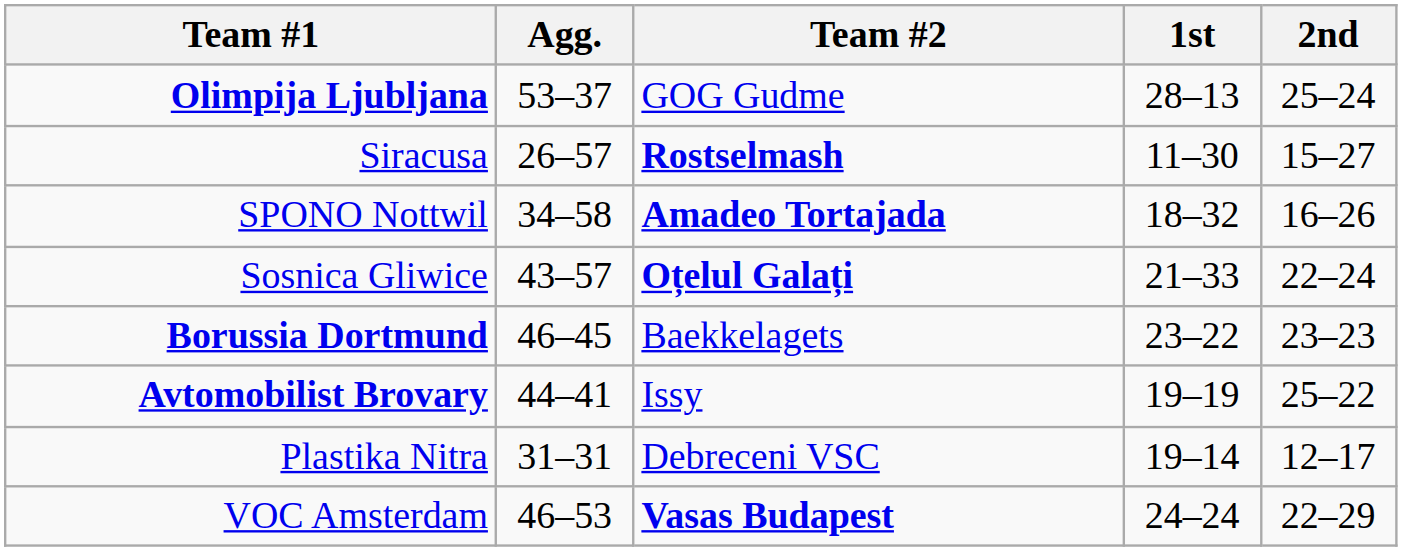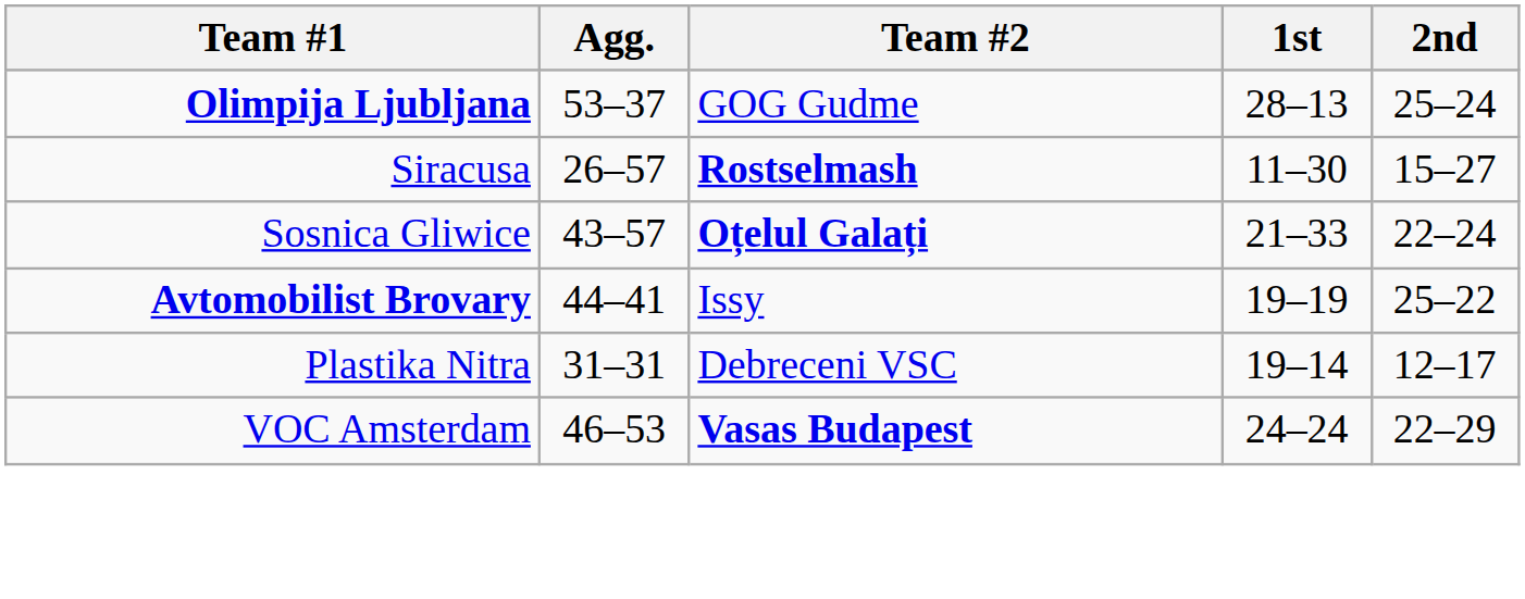- row: SPONO Nottwil | 34–58 | Amadeo Tortajada | 18–32 | 16–26
- row: Borussia Dortmund | 46–45 | Baekkelagets | 23–22 | 23–23
